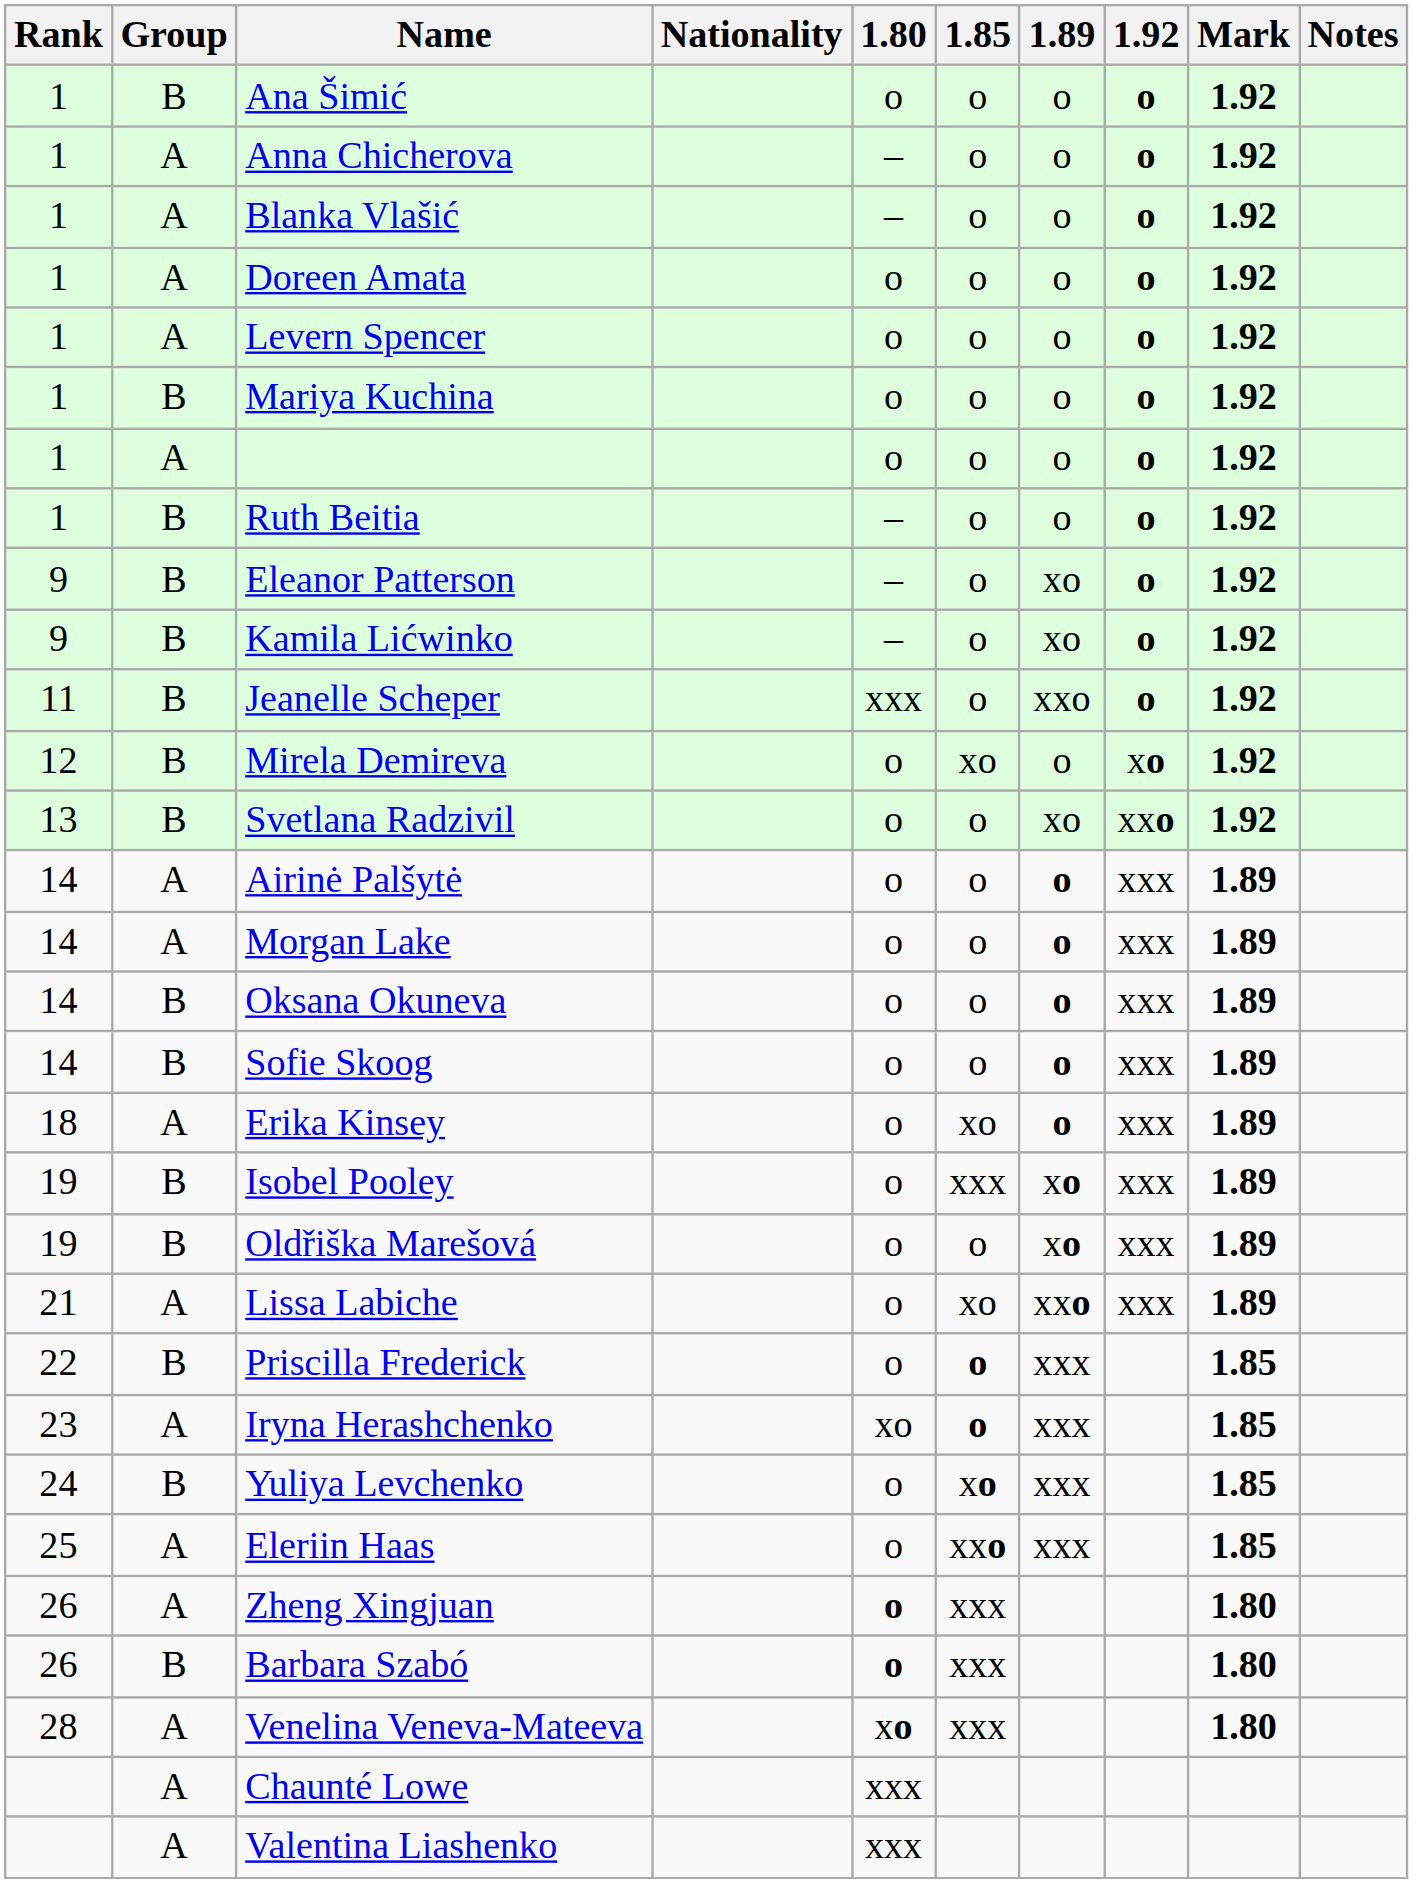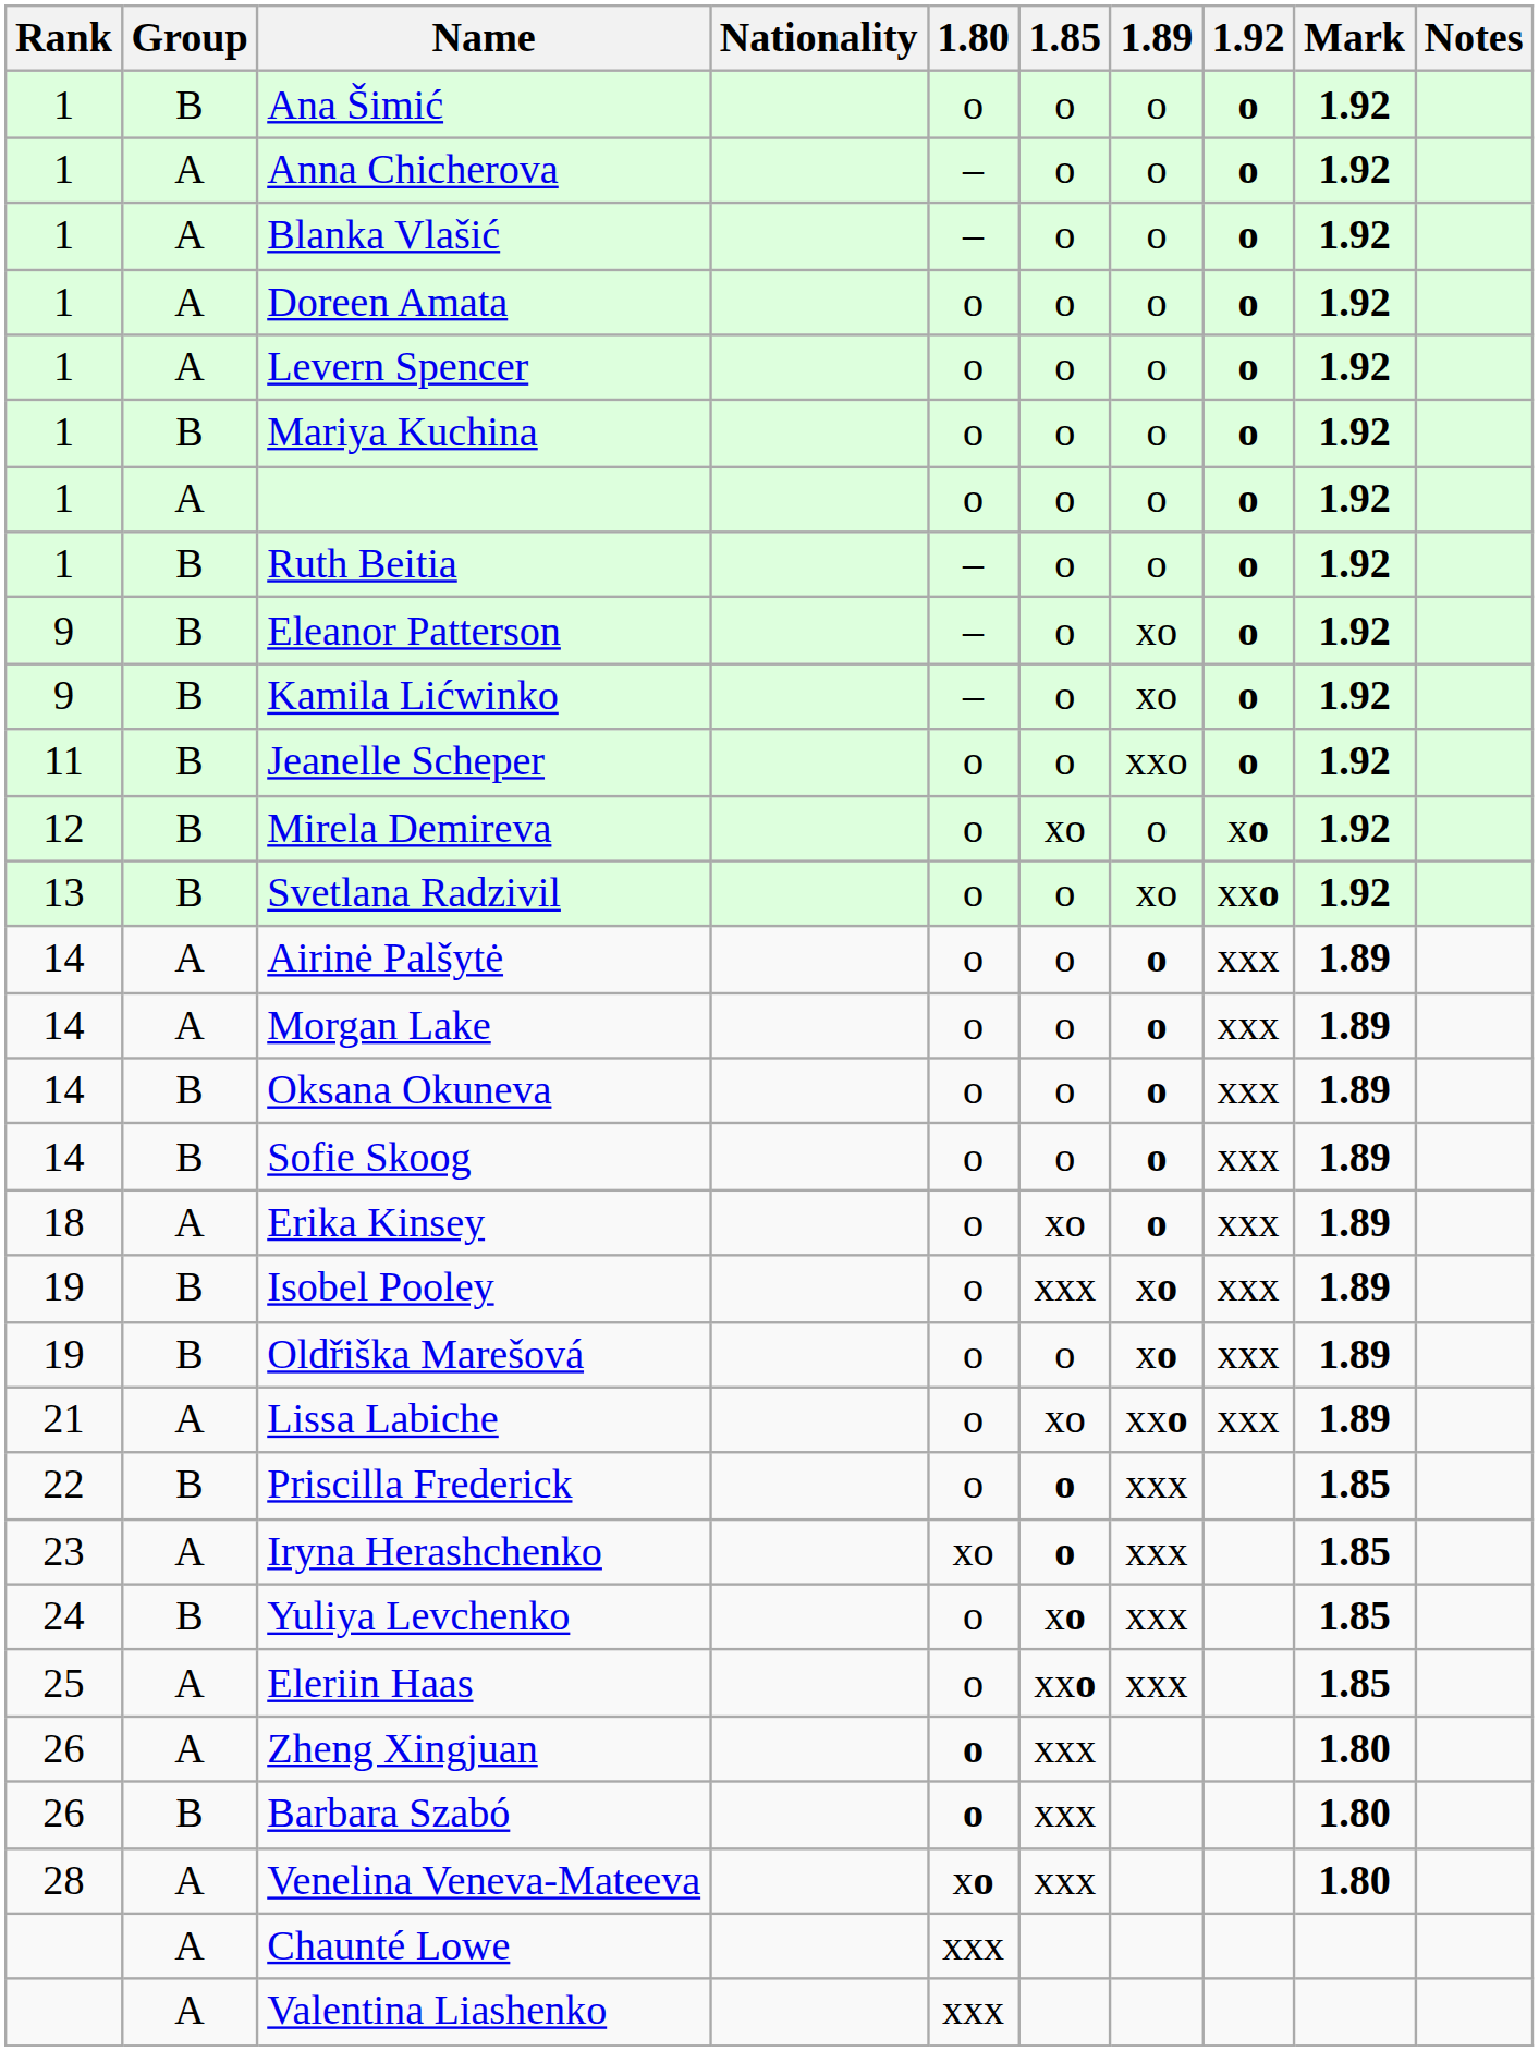Jeanelle Scheper | 1.80: xxx -> o
